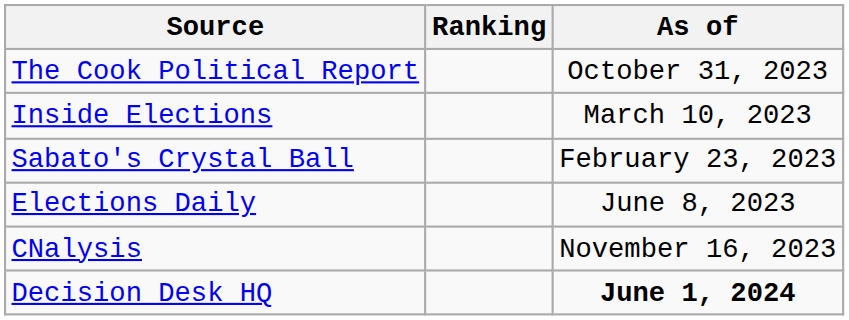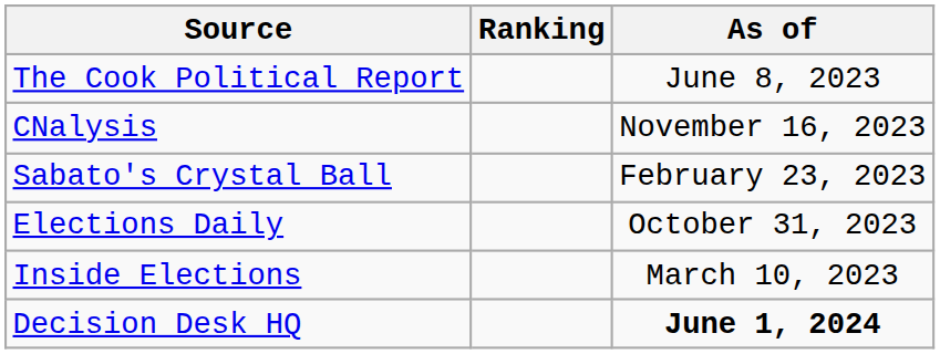The Cook Political Report | As of: October 31, 2023 -> June 8, 2023
rows swapped: Inside Elections <-> CNalysis
Elections Daily | As of: June 8, 2023 -> October 31, 2023
